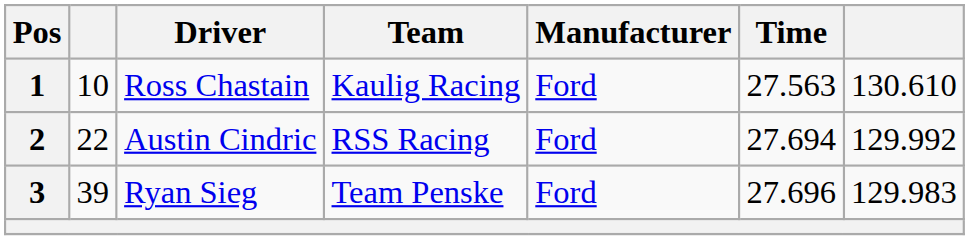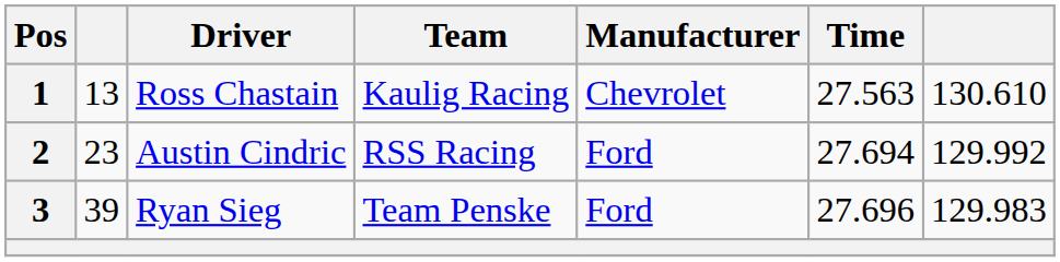1 | column 2: 10 -> 13
1 | Manufacturer: Ford -> Chevrolet
2 | column 2: 22 -> 23
